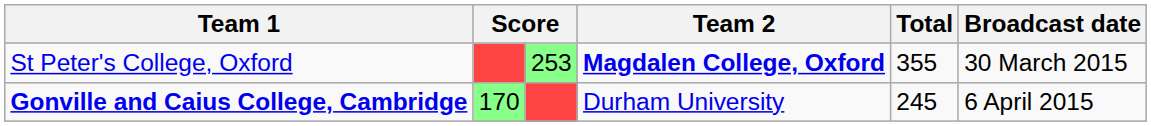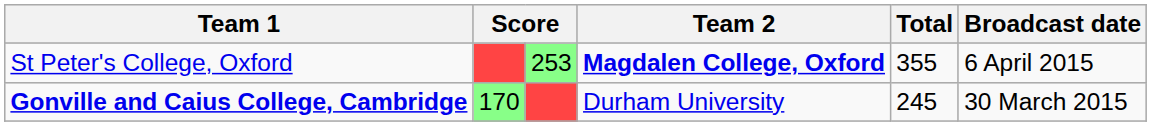St Peter's College, Oxford | Broadcast date: 30 March 2015 -> 6 April 2015
Gonville and Caius College, Cambridge | Broadcast date: 6 April 2015 -> 30 March 2015
